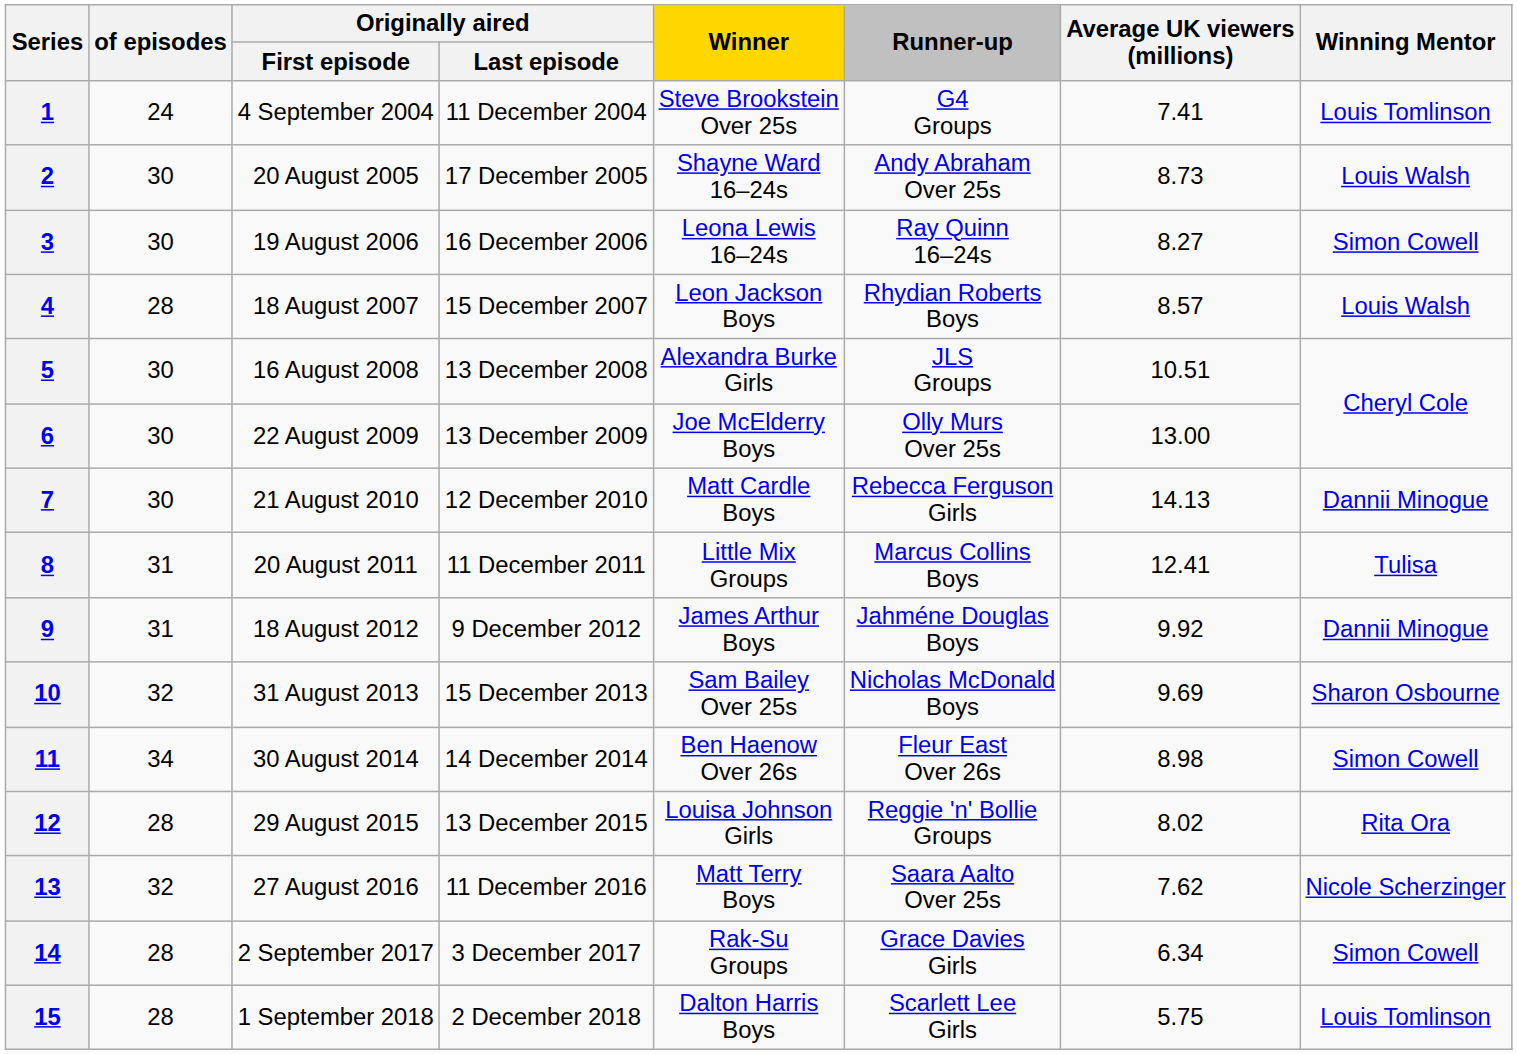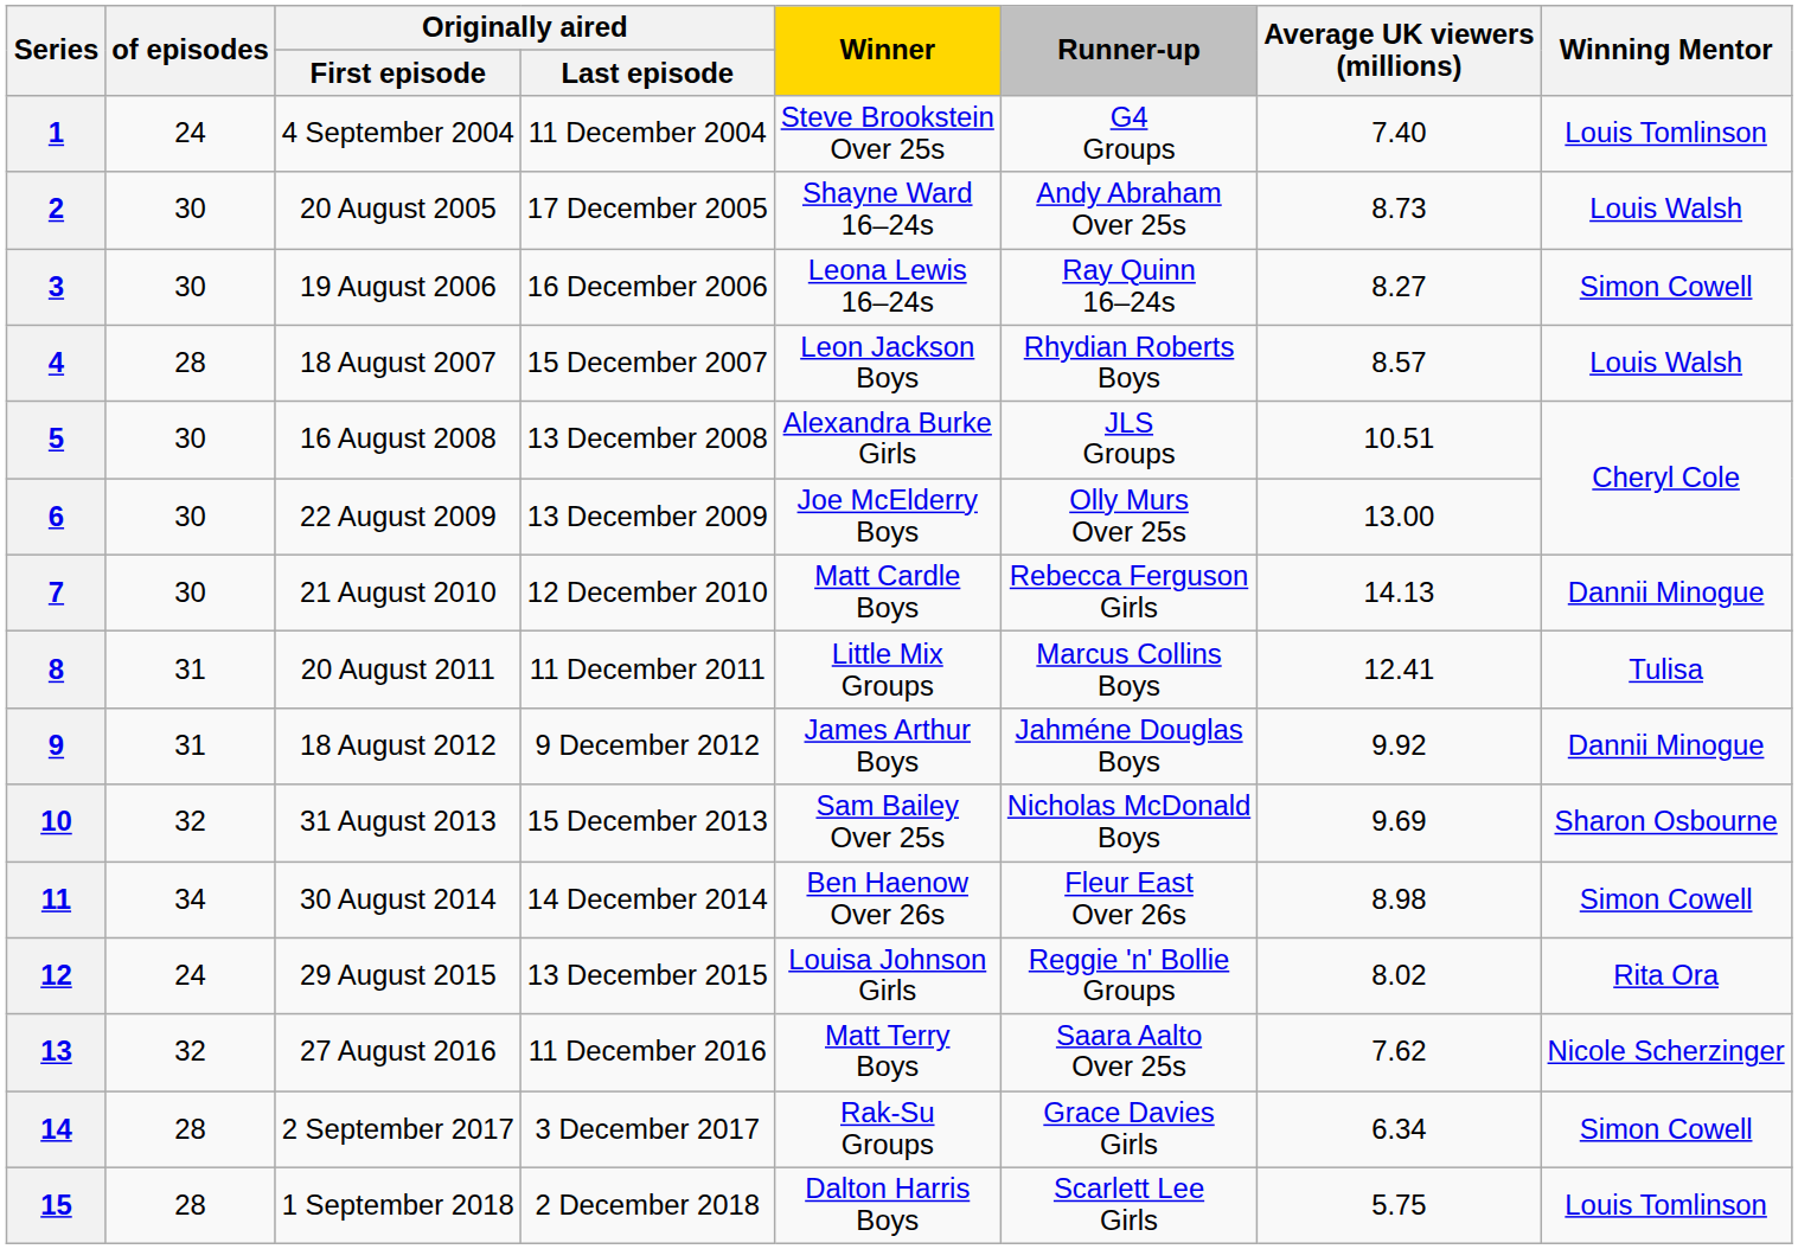1 | Average UK viewers (millions): 7.41 -> 7.40
12 | of episodes: 28 -> 24
